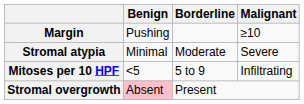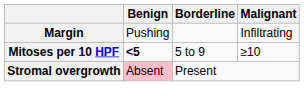Margin | Malignant: ≥10 -> Infiltrating
- row: Stromal atypia | Minimal | Moderate | Severe
Mitoses per 10 HPF | Benign: normal -> bold
Mitoses per 10 HPF | Malignant: Infiltrating -> ≥10
